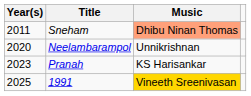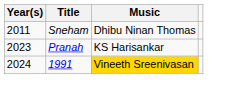Sneham | Music: lightsalmon background -> no background
- row: 2020 | Neelambarampol | Unnikrishnan
1991 | Year(s): 2025 -> 2024
